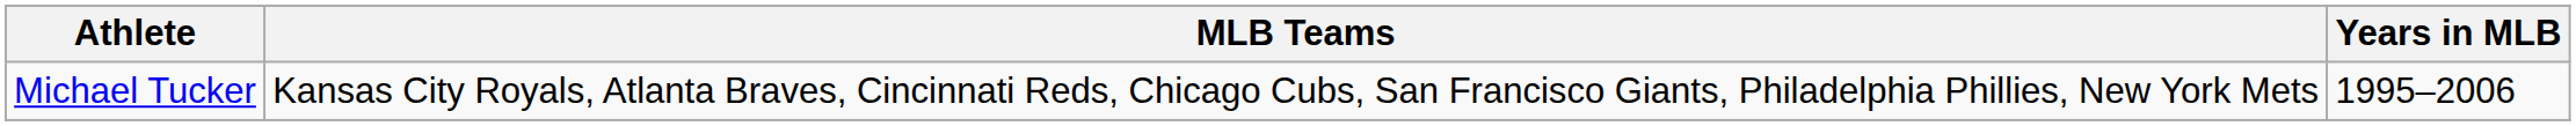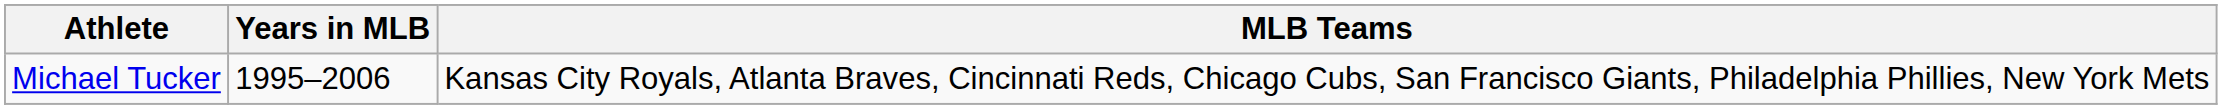columns swapped: Years in MLB <-> MLB Teams
